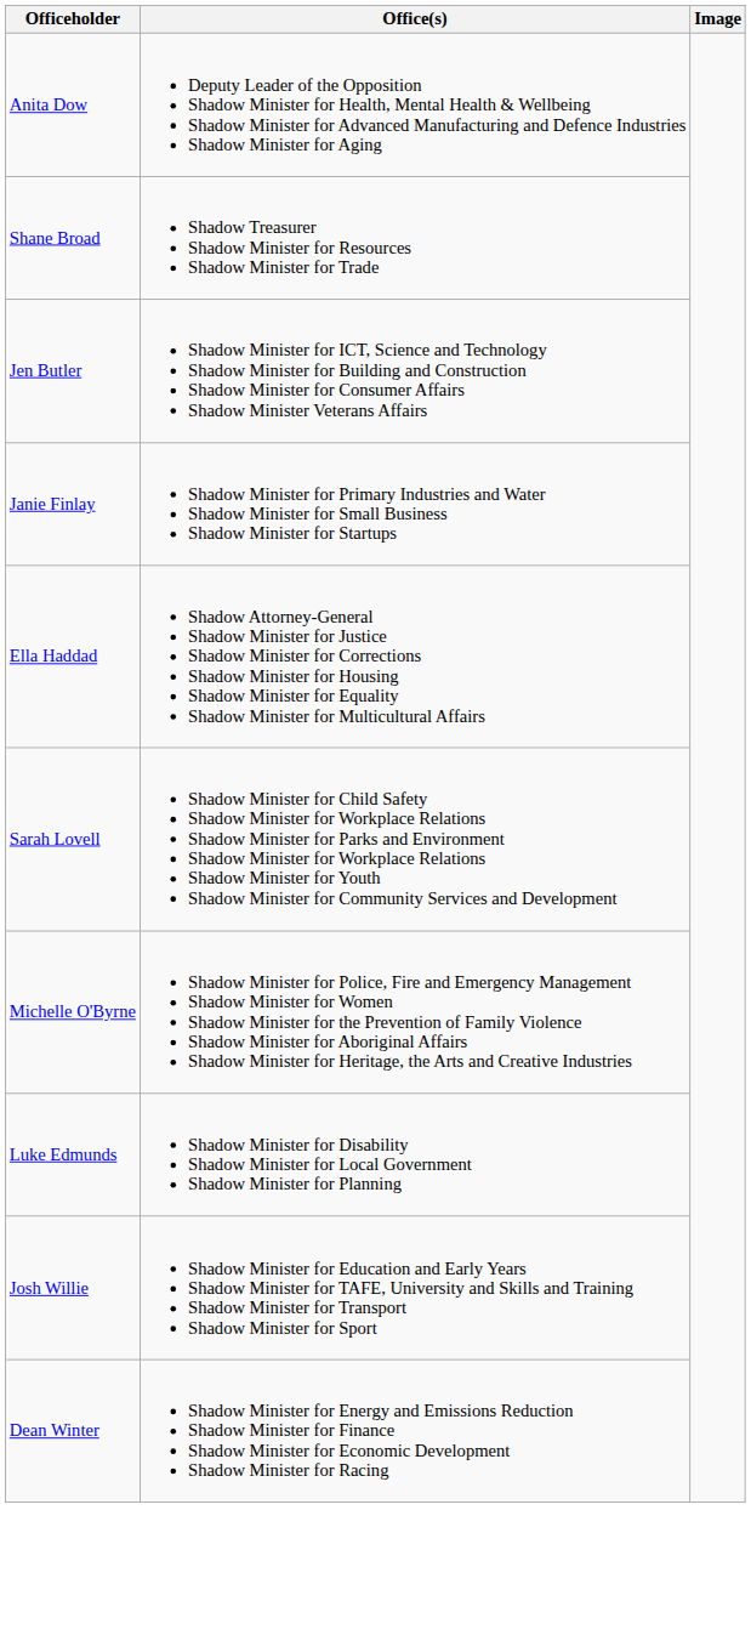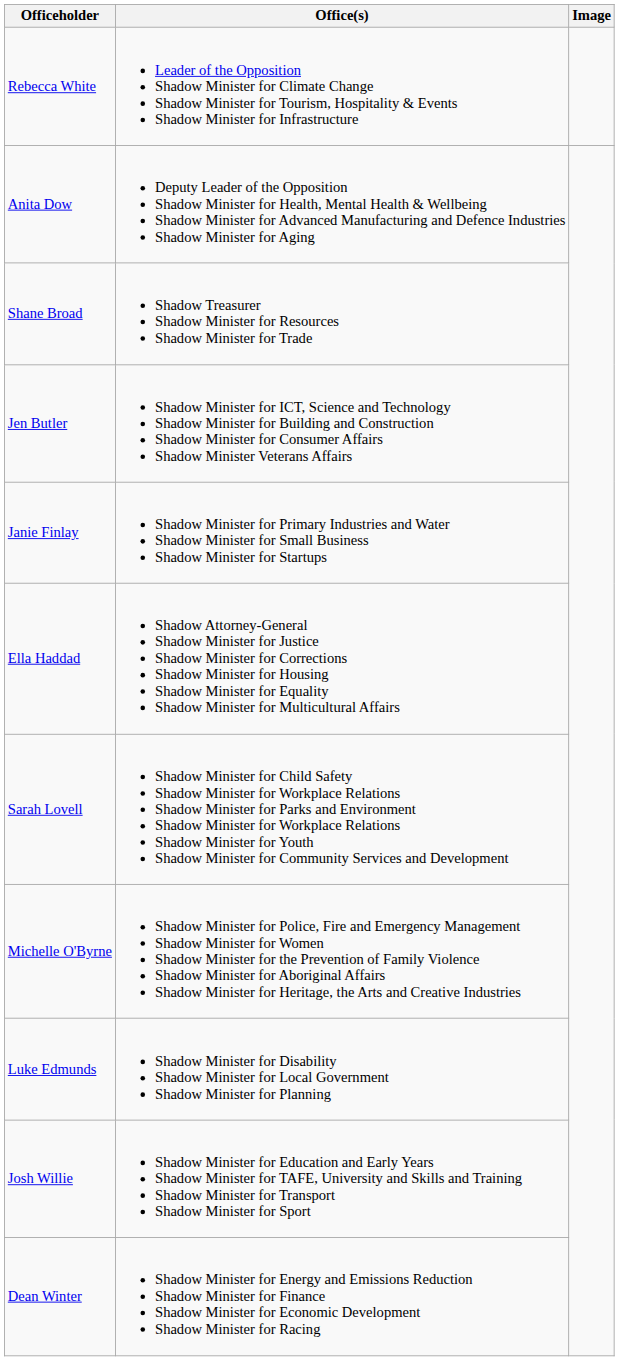+ row: Rebecca White | Leader of the Opposition Shadow Minister for Climate Change Shadow Minister for Tourism, Hospitality & Events Shadow Minister for Infrastructure
